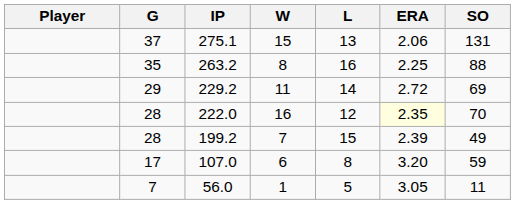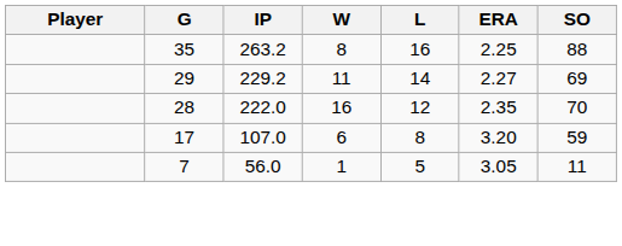- row: 37 | 275.1 | 15 | 13 | 2.06 | 131
229.2 | ERA: 2.72 -> 2.27
222.0 | ERA: lightyellow background -> no background
- row: 28 | 199.2 | 7 | 15 | 2.39 | 49
